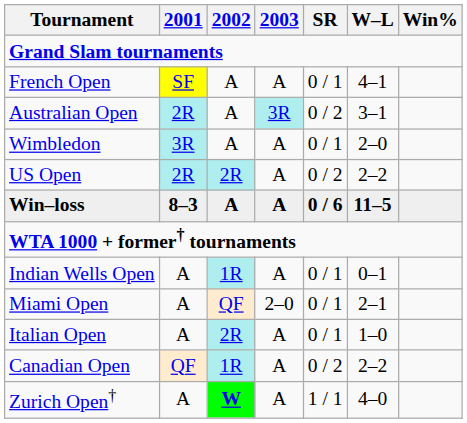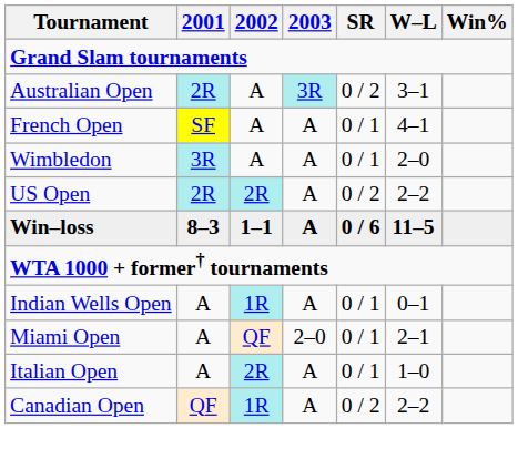rows swapped: Australian Open <-> French Open
Win–loss | 2002: A -> 1–1
- row: Zurich Open† | A | W | A | 1 / 1 | 4–0
